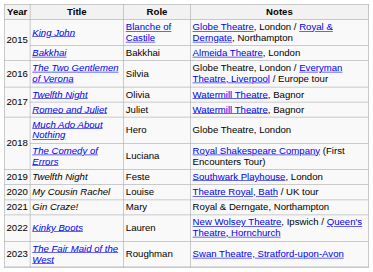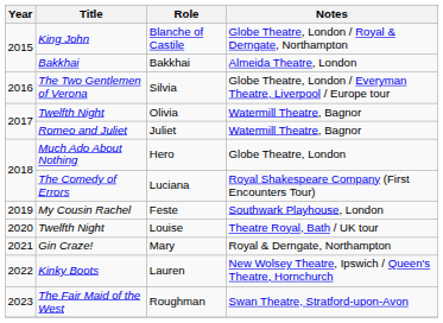Feste | Title: Twelfth Night -> My Cousin Rachel
Louise | Title: My Cousin Rachel -> Twelfth Night
